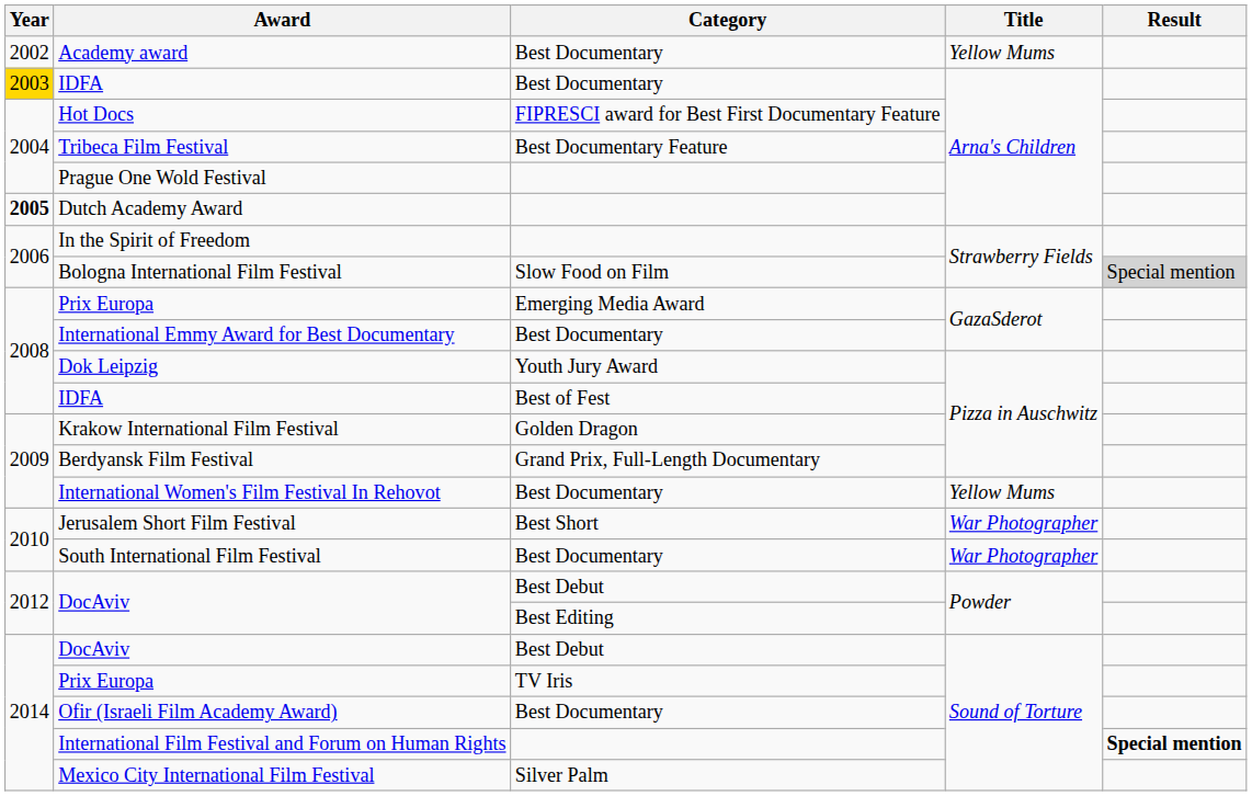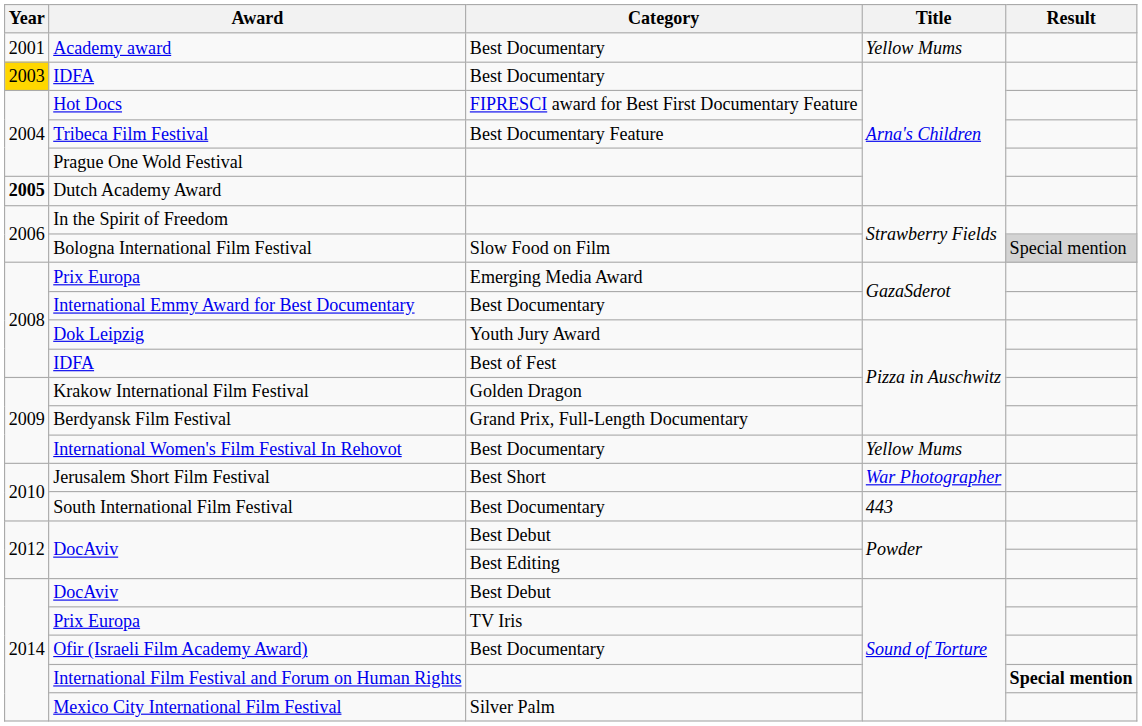Academy award | Year: 2002 -> 2001
South International Film Festival | Title: War Photographer -> 443
